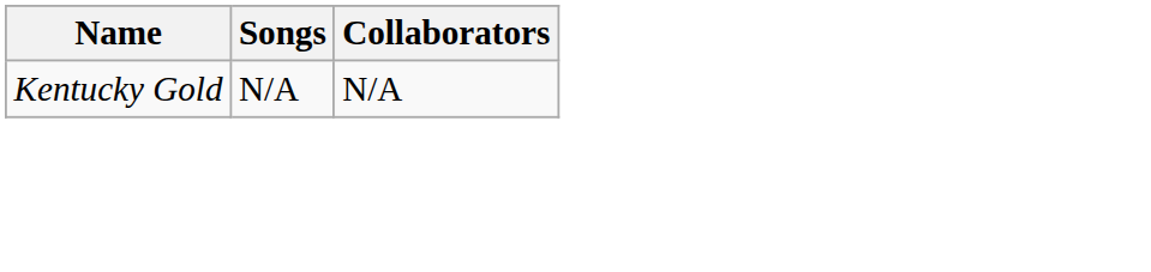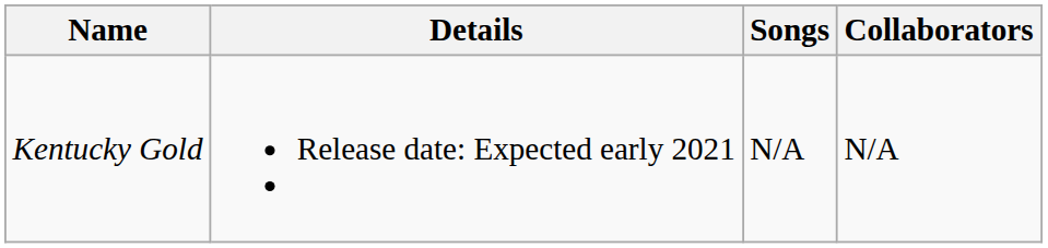+ column: Details | Release date: Expected early 2021
